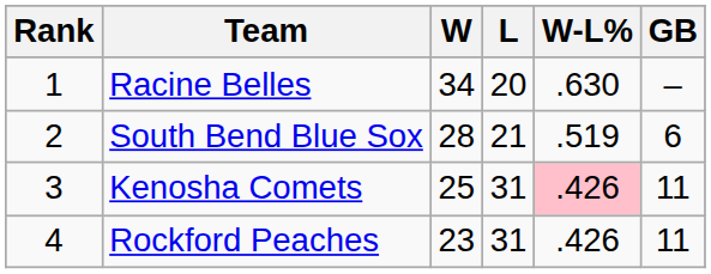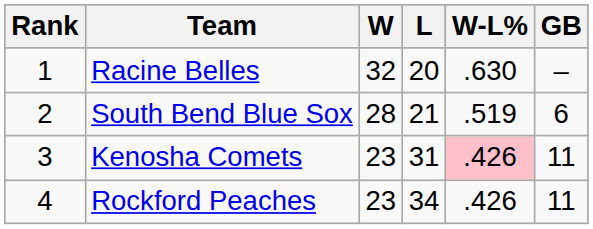Racine Belles | W: 34 -> 32
Kenosha Comets | W: 25 -> 23
Rockford Peaches | L: 31 -> 34
